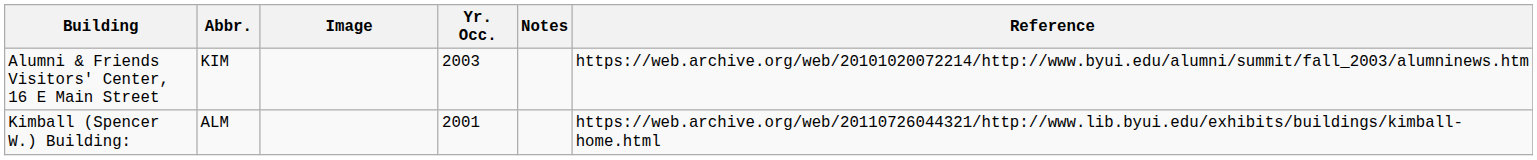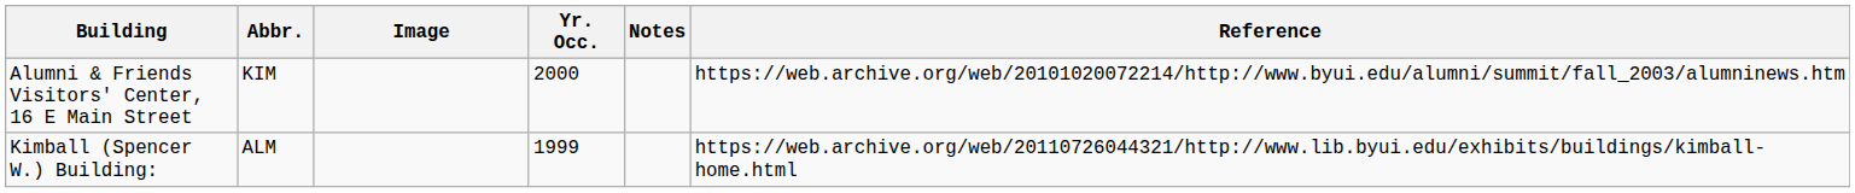Alumni & Friends Visitors' Center, 16 E Main Street | Yr. Occ.: 2003 -> 2000
Kimball (Spencer W.) Building: | Yr. Occ.: 2001 -> 1999
